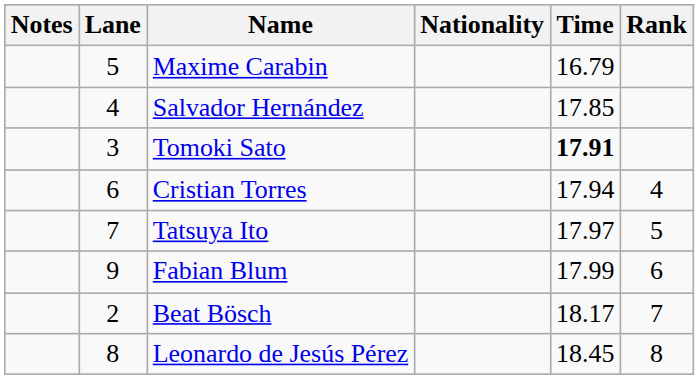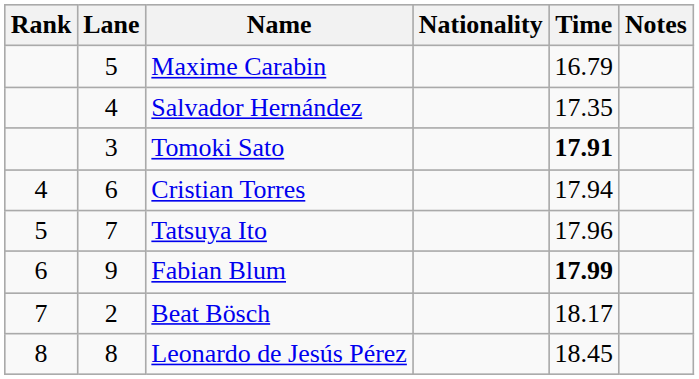columns swapped: Rank <-> Notes
Salvador Hernández | Time: 17.85 -> 17.35
Tatsuya Ito | Time: 17.97 -> 17.96
Fabian Blum | Time: normal -> bold
